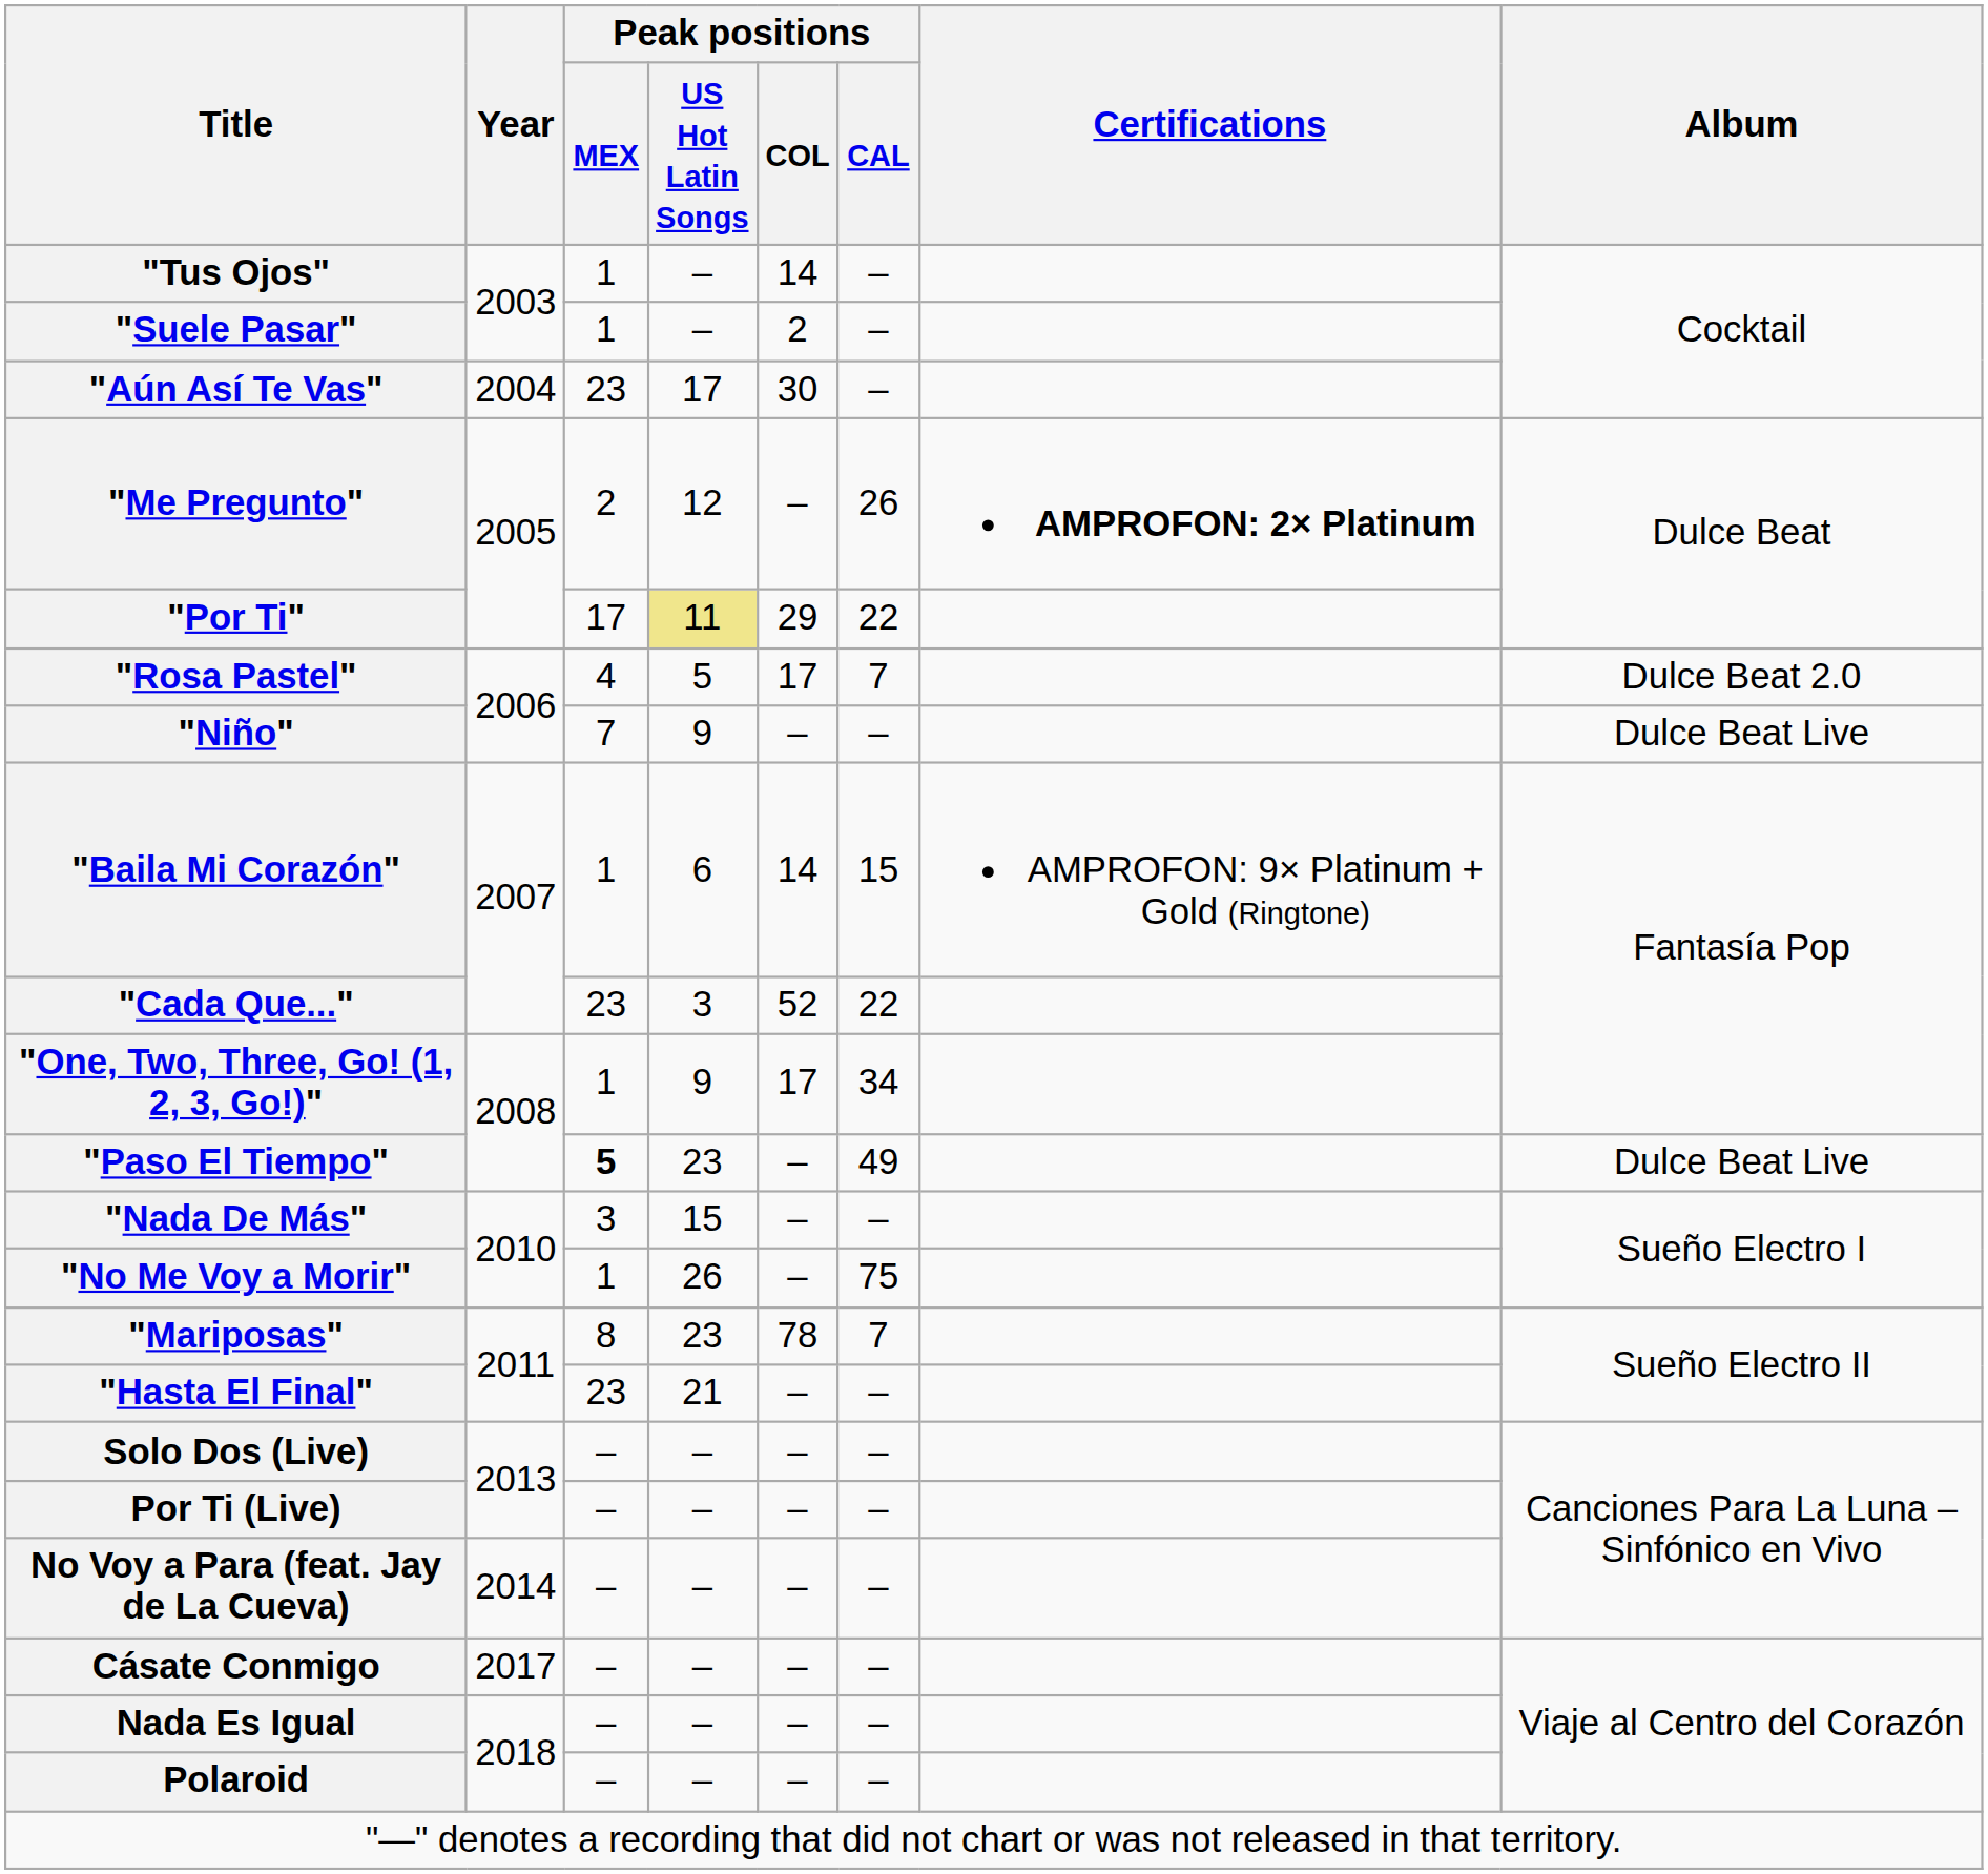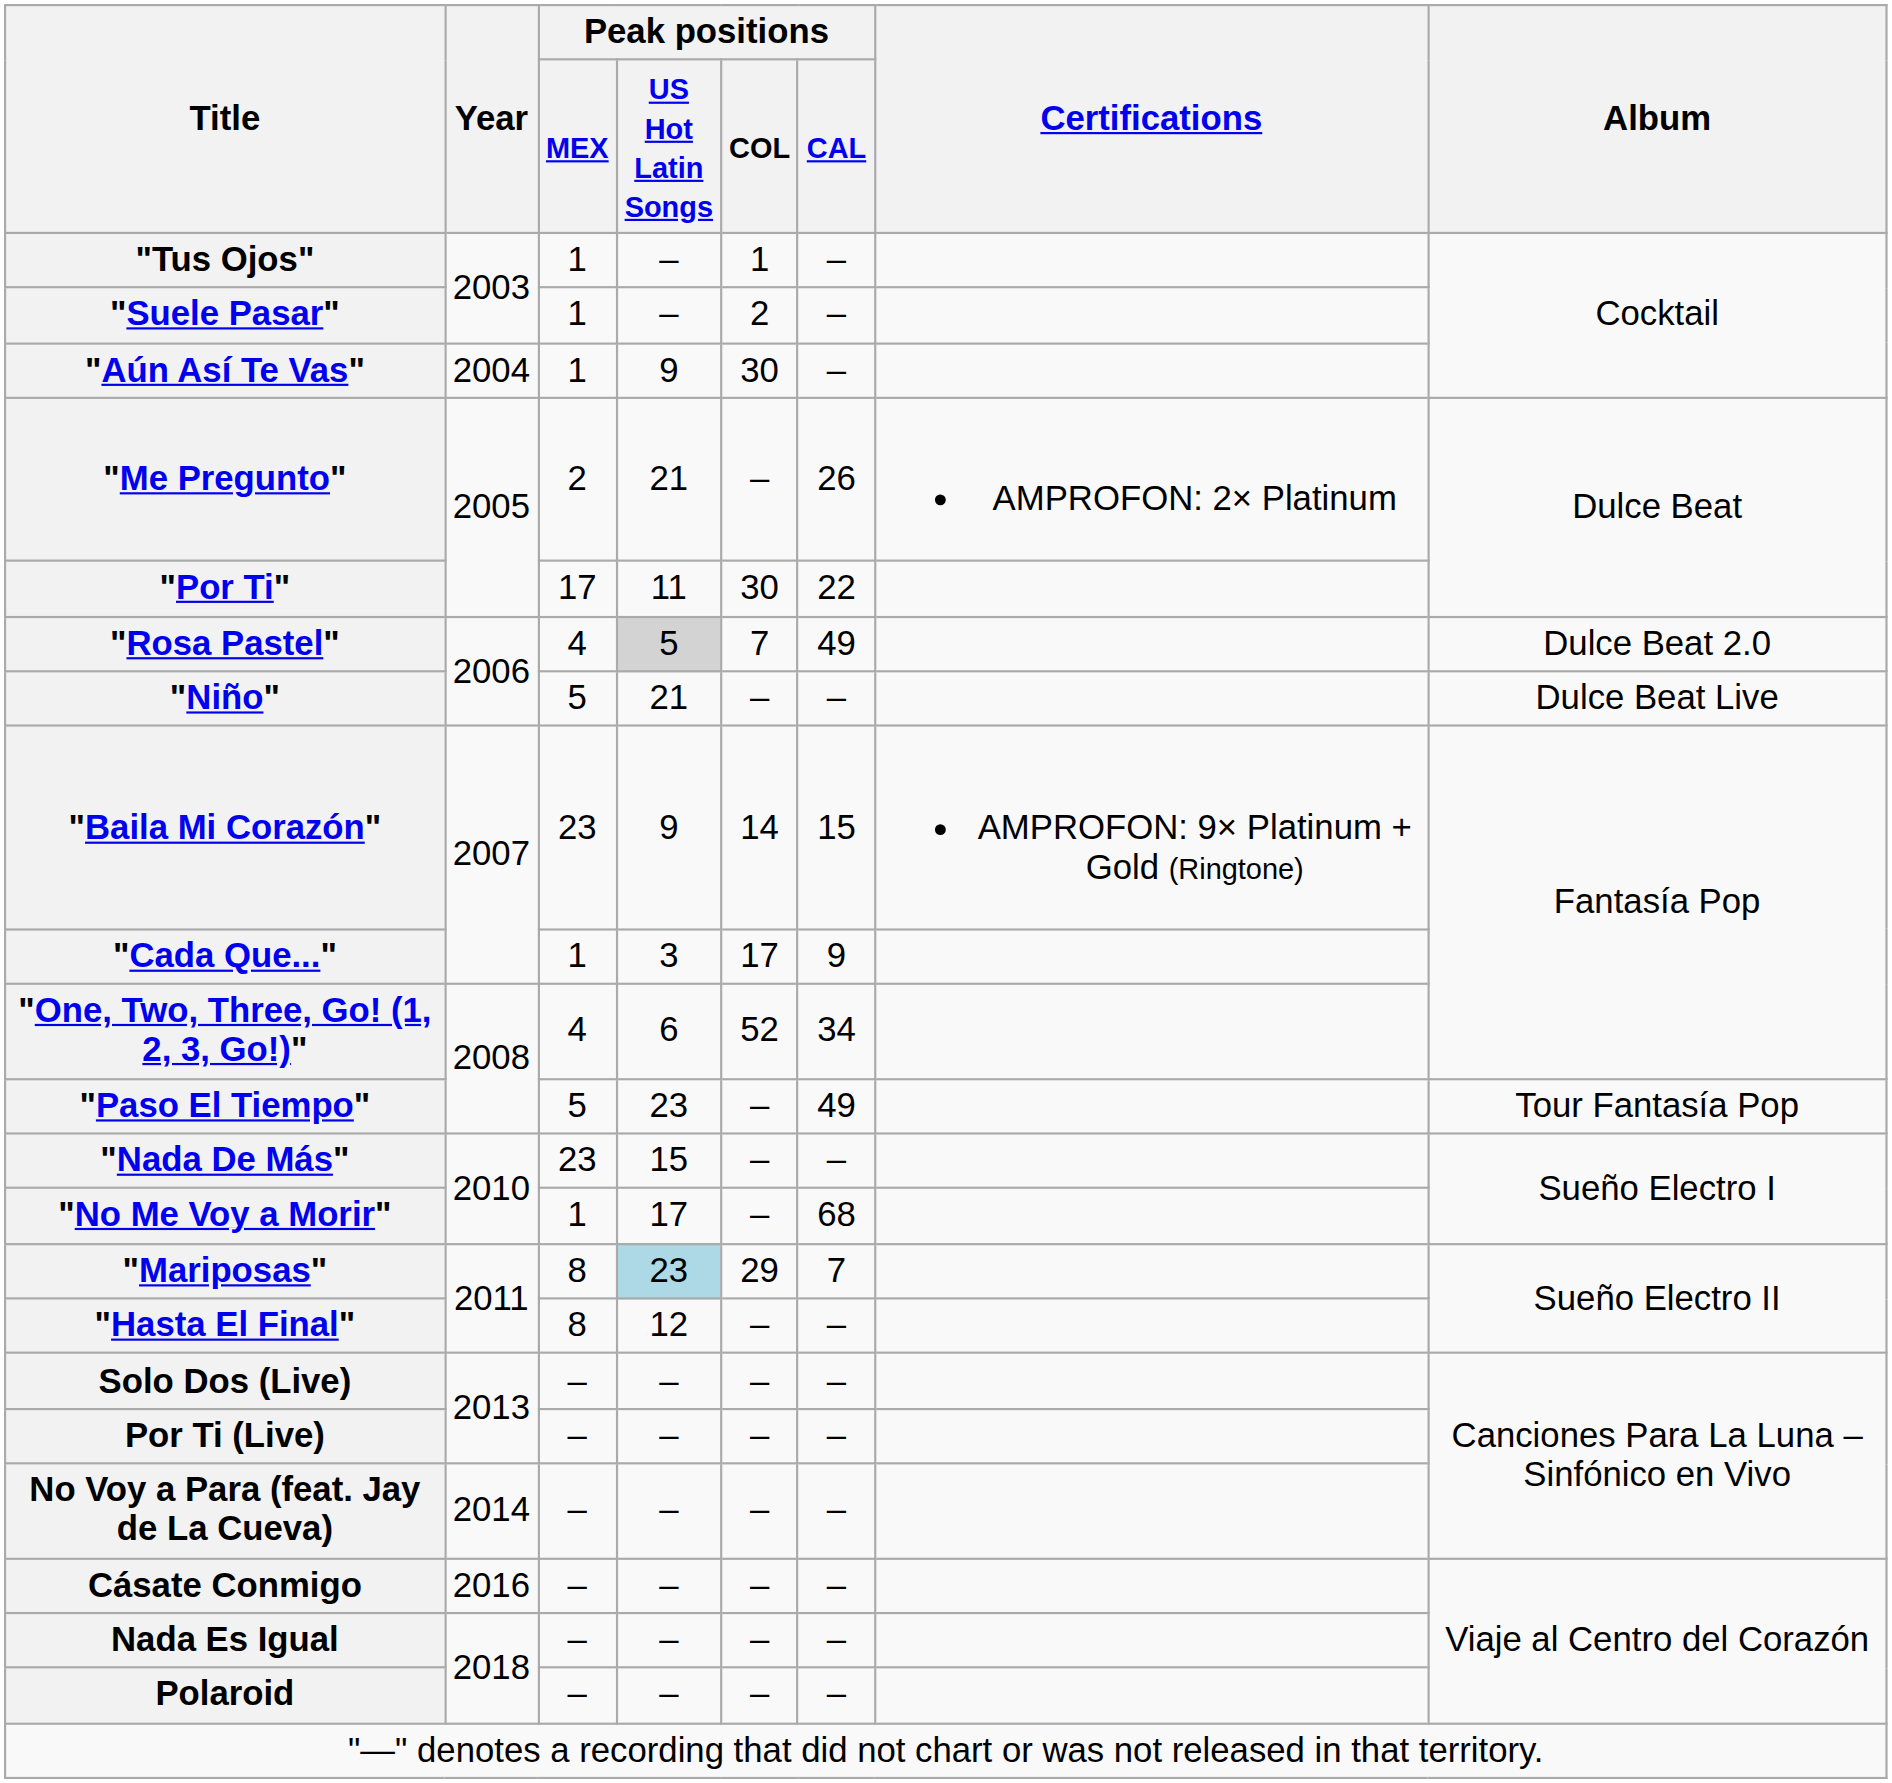"Tus Ojos" | Peak positions / COL: 14 -> 1
"Aún Así Te Vas" | Peak positions / MEX: 23 -> 1
"Aún Así Te Vas" | Peak positions / US Hot Latin Songs: 17 -> 9
"Me Pregunto" | Peak positions / US Hot Latin Songs: 12 -> 21
"Me Pregunto" | Certifications: bold -> normal
"Por Ti" | Peak positions / US Hot Latin Songs: khaki background -> no background
"Por Ti" | Peak positions / COL: 29 -> 30
"Rosa Pastel" | Peak positions / US Hot Latin Songs: no background -> lightgrey background
"Rosa Pastel" | Peak positions / COL: 17 -> 7
"Rosa Pastel" | Peak positions / CAL: 7 -> 49
"Niño" | Peak positions / MEX: 7 -> 5
"Niño" | Peak positions / US Hot Latin Songs: 9 -> 21
"Baila Mi Corazón" | Peak positions / MEX: 1 -> 23
"Baila Mi Corazón" | Peak positions / US Hot Latin Songs: 6 -> 9
"Cada Que..." | Peak positions / MEX: 23 -> 1
"Cada Que..." | Peak positions / COL: 52 -> 17
"Cada Que..." | Peak positions / CAL: 22 -> 9
"One, Two, Three, Go! (1, 2, 3, Go!)" | Peak positions / MEX: 1 -> 4
"One, Two, Three, Go! (1, 2, 3, Go!)" | Peak positions / US Hot Latin Songs: 9 -> 6
"One, Two, Three, Go! (1, 2, 3, Go!)" | Peak positions / COL: 17 -> 52
"Paso El Tiempo" | Peak positions / MEX: bold -> normal
"Paso El Tiempo" | Album: Dulce Beat Live -> Tour Fantasía Pop
"Nada De Más" | Peak positions / MEX: 3 -> 23
"No Me Voy a Morir" | Peak positions / US Hot Latin Songs: 26 -> 17
"No Me Voy a Morir" | Peak positions / CAL: 75 -> 68
"Mariposas" | Peak positions / US Hot Latin Songs: no background -> lightblue background
"Mariposas" | Peak positions / COL: 78 -> 29
"Hasta El Final" | Peak positions / MEX: 23 -> 8
"Hasta El Final" | Peak positions / US Hot Latin Songs: 21 -> 12
Cásate Conmigo | Year: 2017 -> 2016
